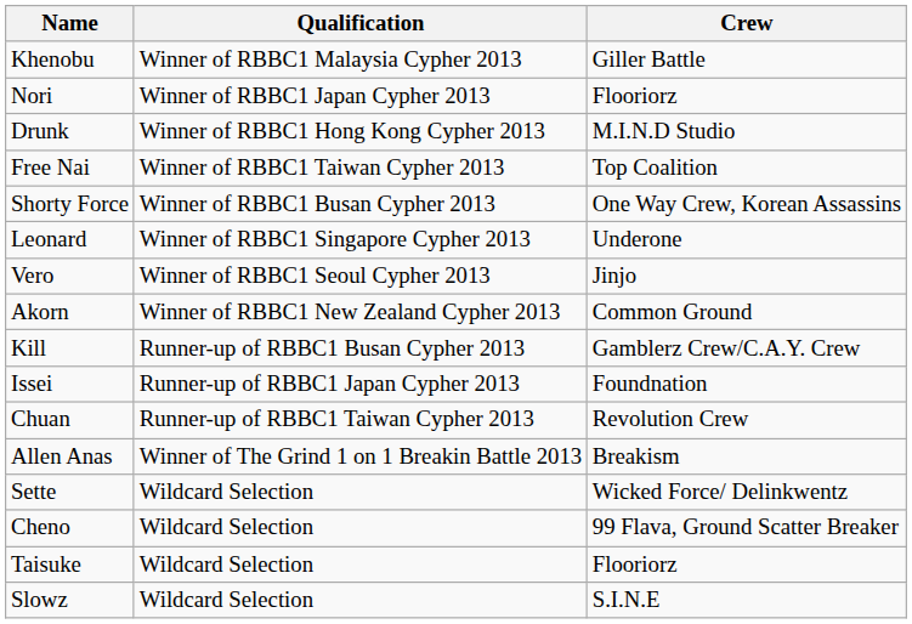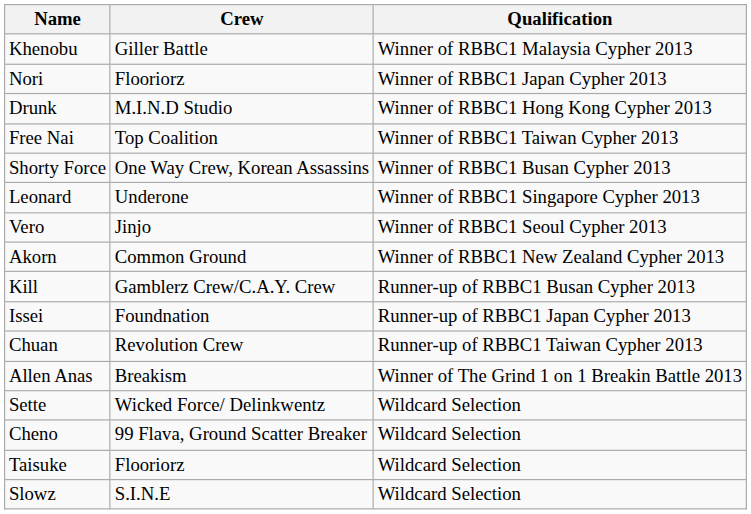columns swapped: Crew <-> Qualification
